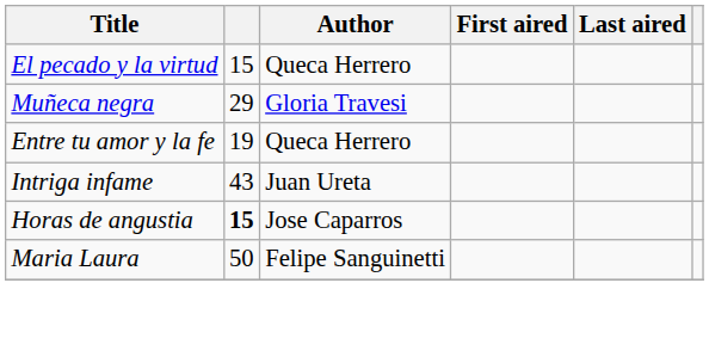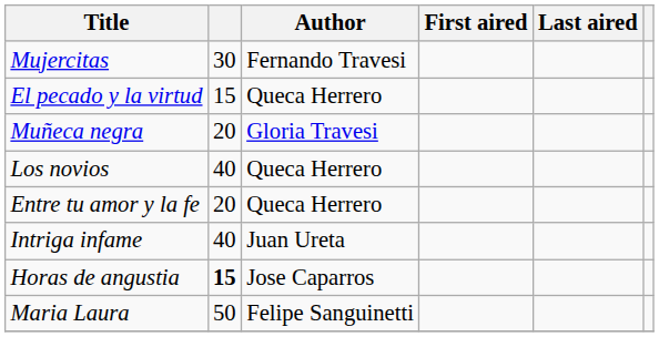+ row: Mujercitas | 30 | Fernando Travesi
Muñeca negra | column 2: 29 -> 20
+ row: Los novios | 40 | Queca Herrero
Entre tu amor y la fe | column 2: 19 -> 20
Intriga infame | column 2: 43 -> 40
